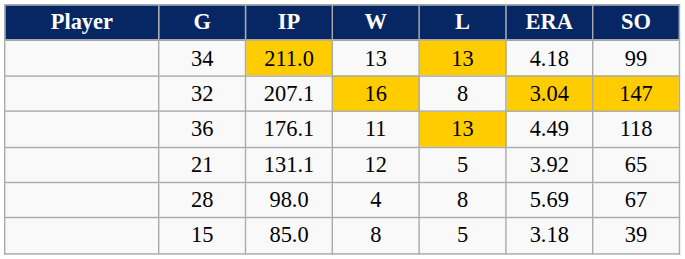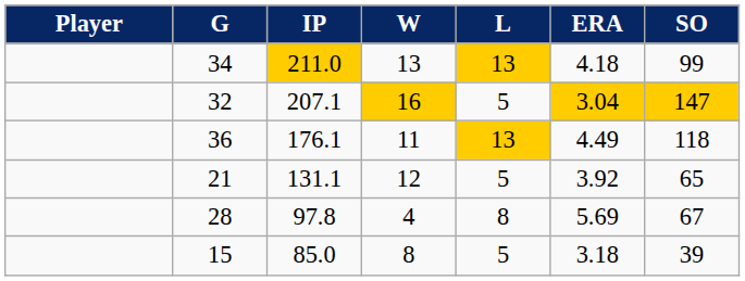32 | L: 8 -> 5
28 | IP: 98.0 -> 97.8
